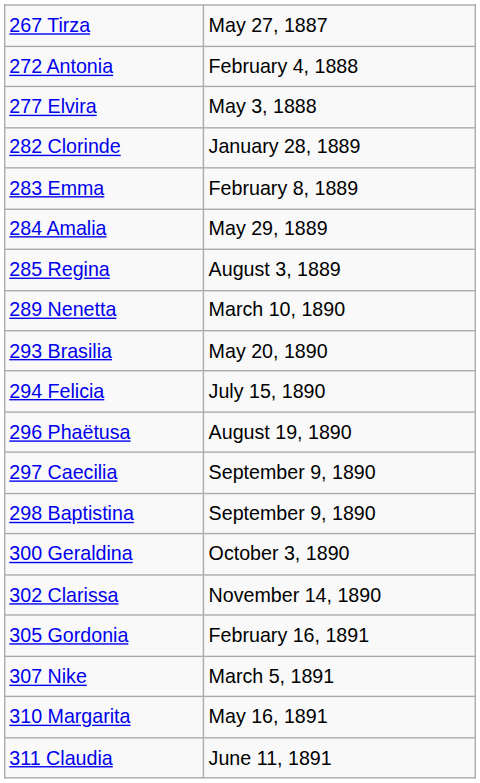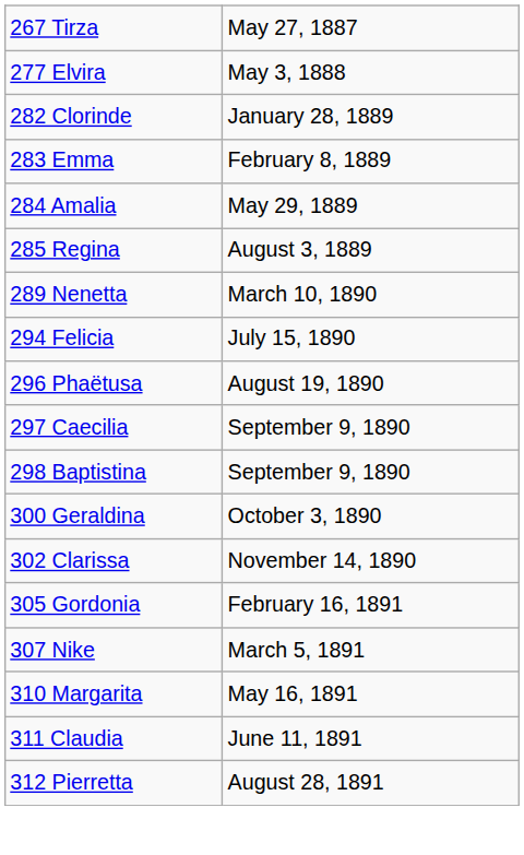- row: 272 Antonia | February 4, 1888
- row: 293 Brasilia | May 20, 1890
+ row: 312 Pierretta | August 28, 1891
